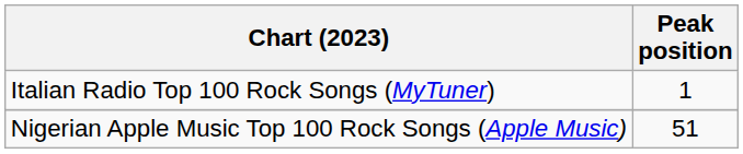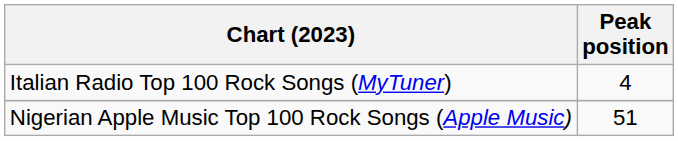Italian Radio Top 100 Rock Songs (MyTuner) | Peak position: 1 -> 4
